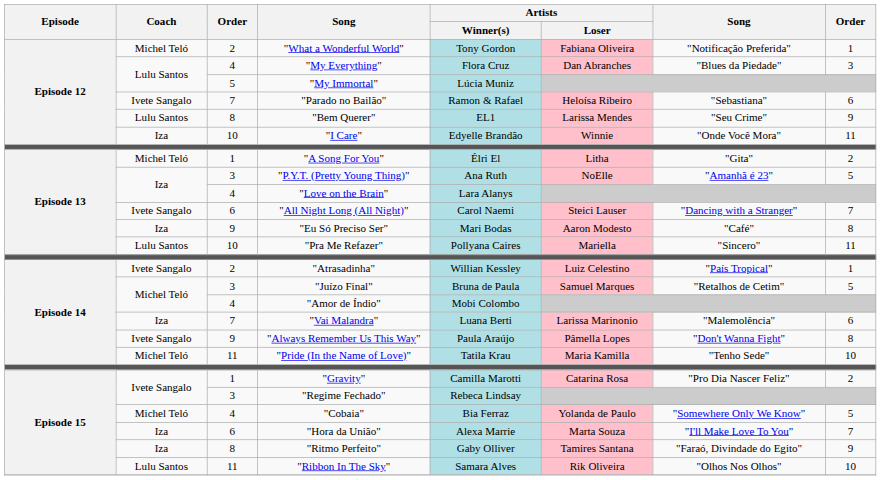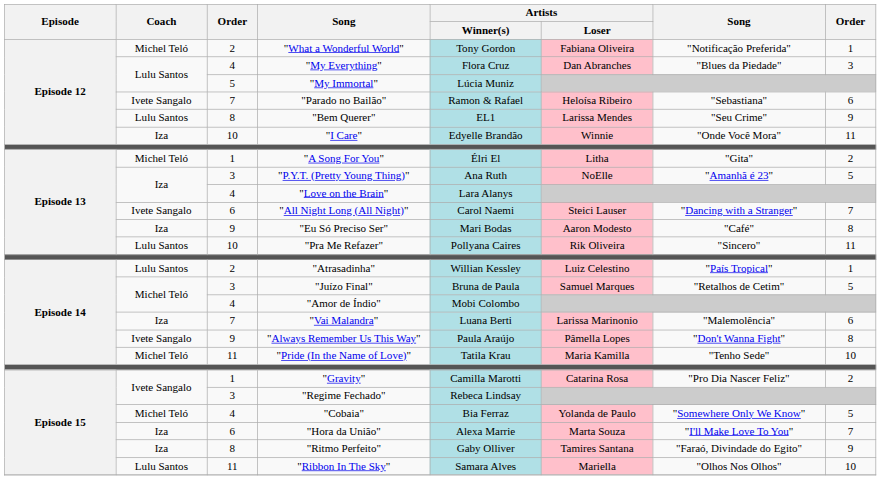"Pra Me Refazer" | Artists / Loser: Mariella -> Rik Oliveira
"Atrasadinha" | Coach: Ivete Sangalo -> Lulu Santos
"Ribbon In The Sky" | Artists / Loser: Rik Oliveira -> Mariella
